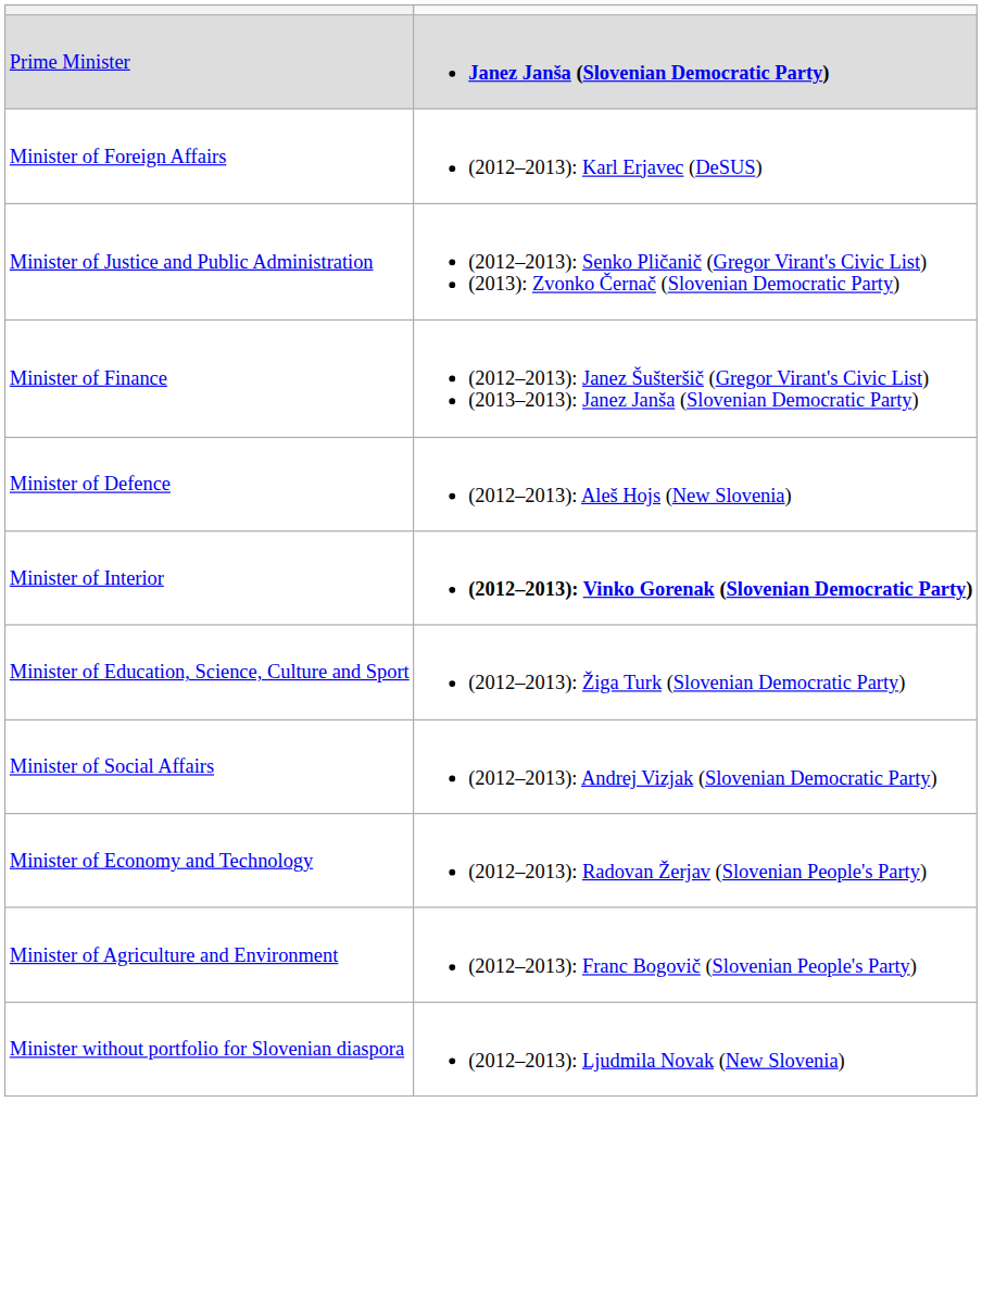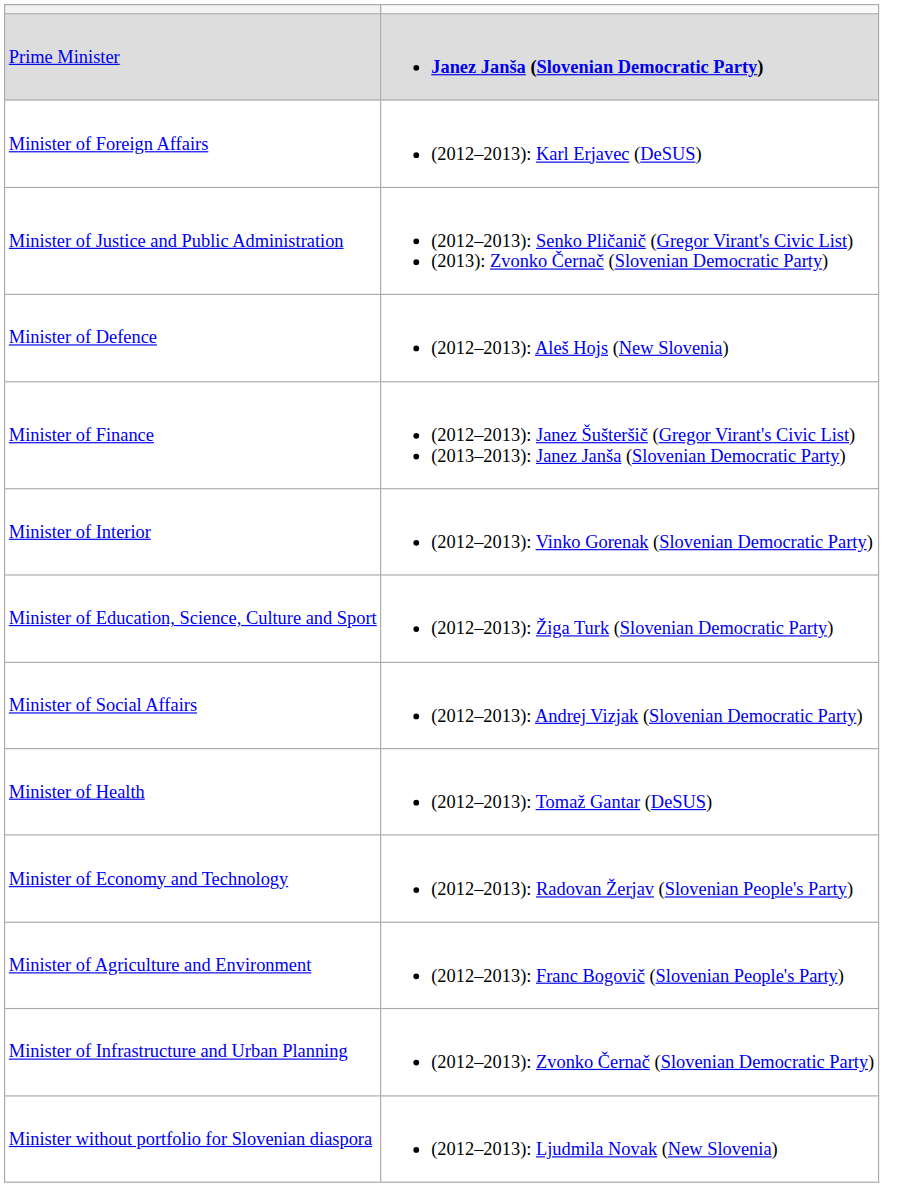rows swapped: Minister of Defence <-> Minister of Finance
Minister of Interior | column 2: bold -> normal
+ row: Minister of Health | (2012–2013): Tomaž Gantar (DeSUS)
+ row: Minister of Infrastructure and Urban Planning | (2012–2013): Zvonko Černač (Slovenian Democratic Party)
